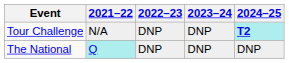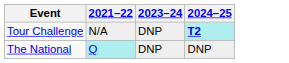- column: 2022–23 | DNP | DNP
